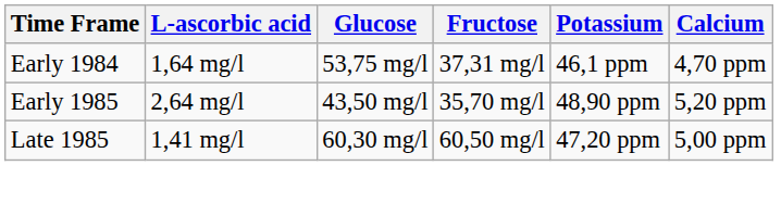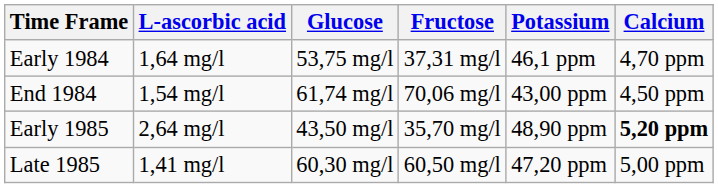+ row: End 1984 | 1,54 mg/l | 61,74 mg/l | 70,06 mg/l | 43,00 ppm | 4,50 ppm
Early 1985 | Calcium: normal -> bold
